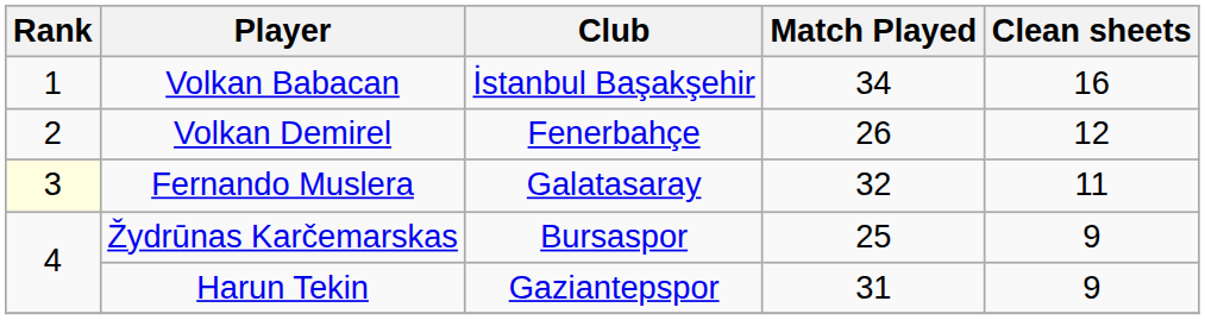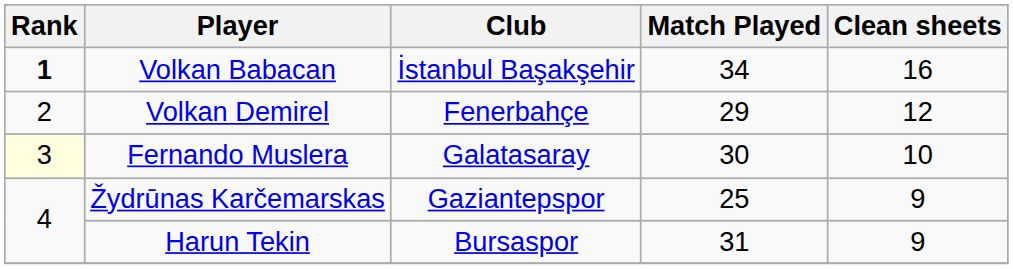Volkan Babacan | Rank: normal -> bold
Volkan Demirel | Match Played: 26 -> 29
Fernando Muslera | Match Played: 32 -> 30
Fernando Muslera | Clean sheets: 11 -> 10
Žydrūnas Karčemarskas | Club: Bursaspor -> Gaziantepspor
Harun Tekin | Club: Gaziantepspor -> Bursaspor
